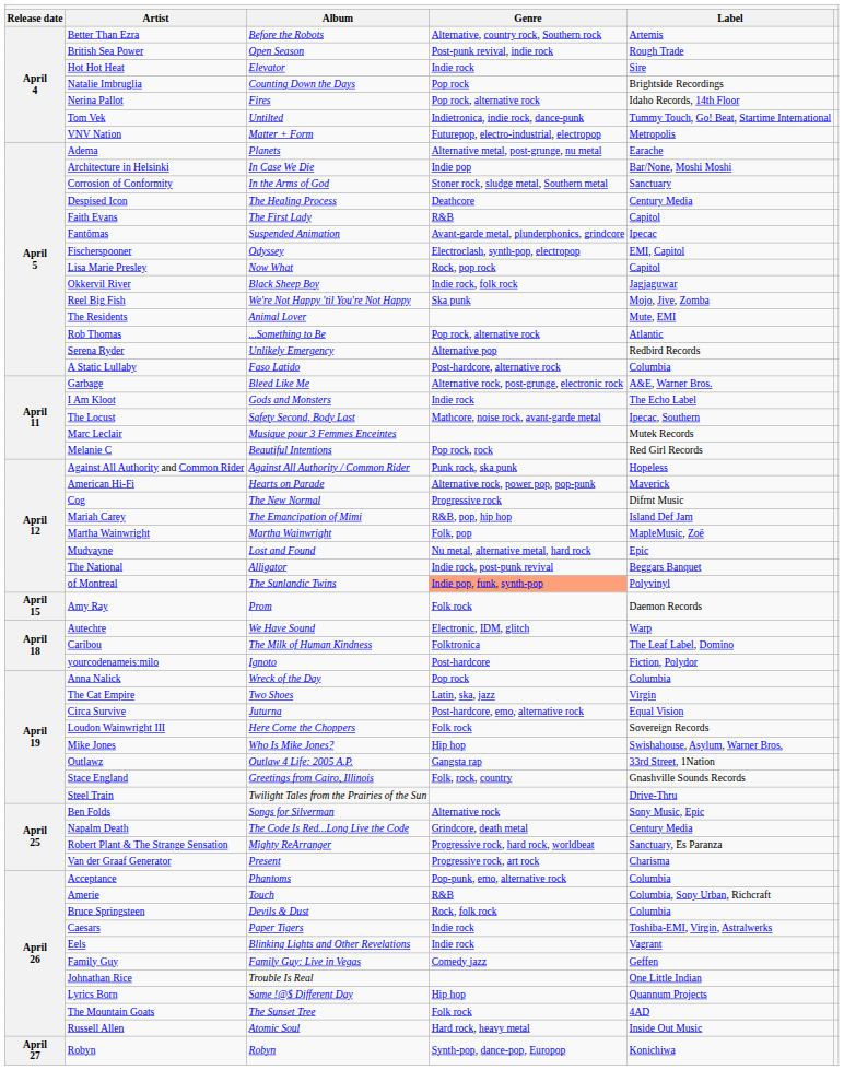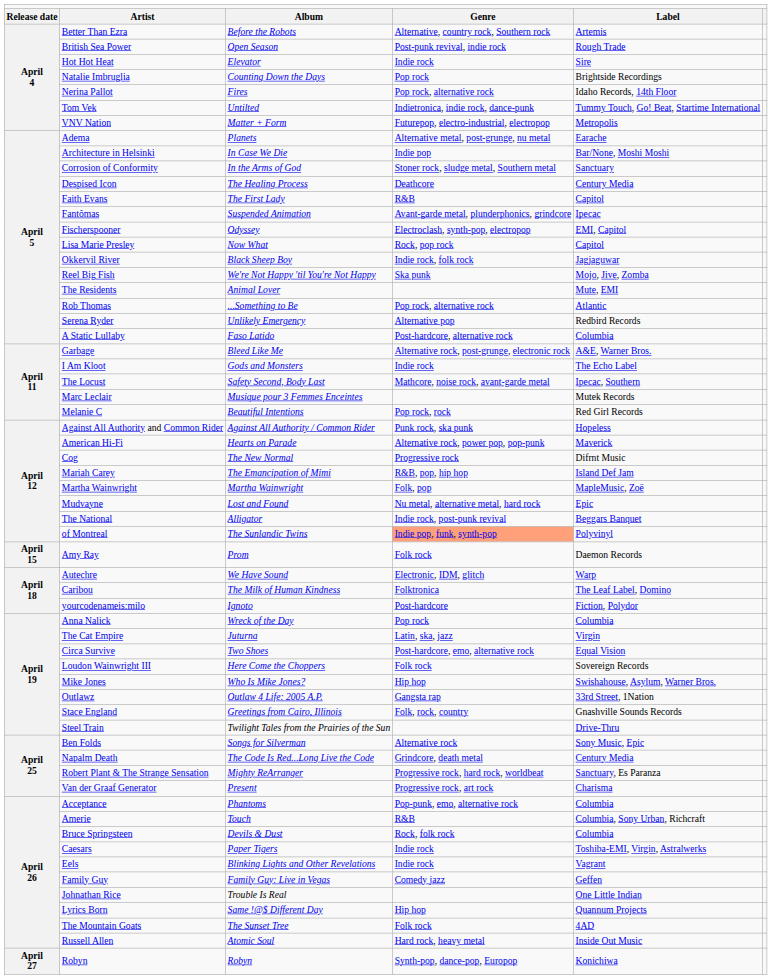The Cat Empire | column 3: Two Shoes -> Juturna
Circa Survive | column 3: Juturna -> Two Shoes
